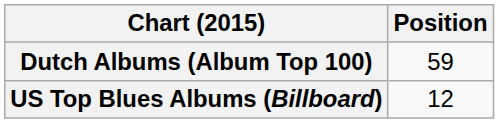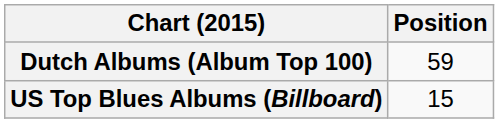US Top Blues Albums (Billboard) | Position: 12 -> 15
